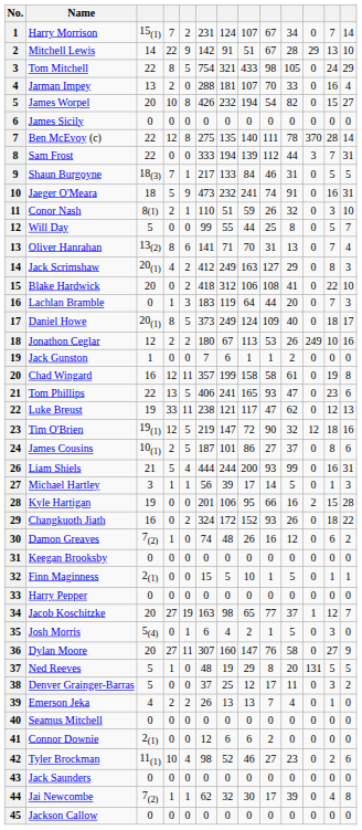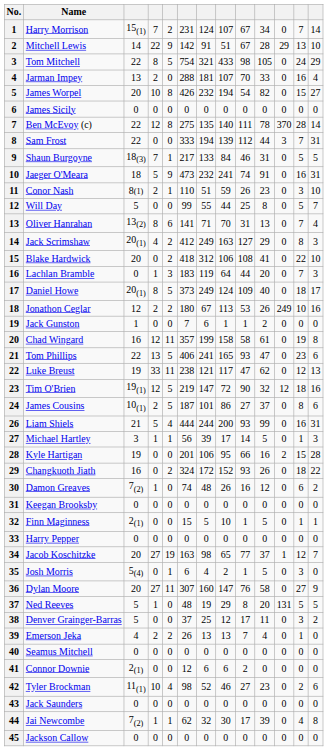Conor Nash | column 10: 32 -> 23
